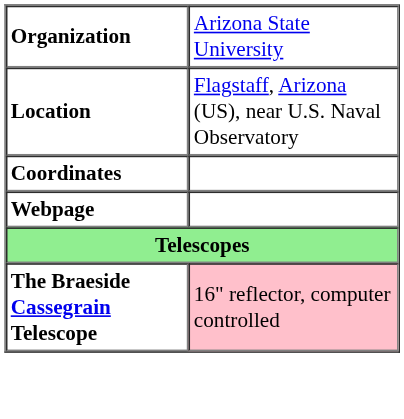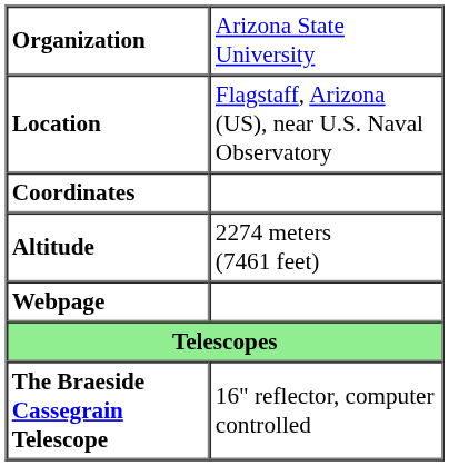+ row: Altitude | 2274 meters (7461 feet)
The Braeside Cassegrain Telescope | column 2: pink background -> no background
